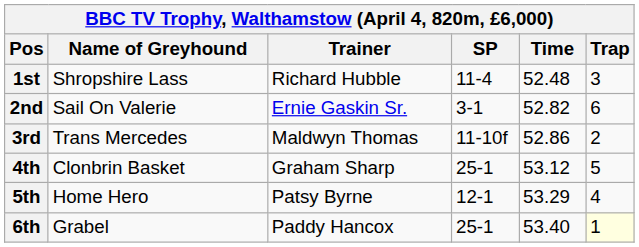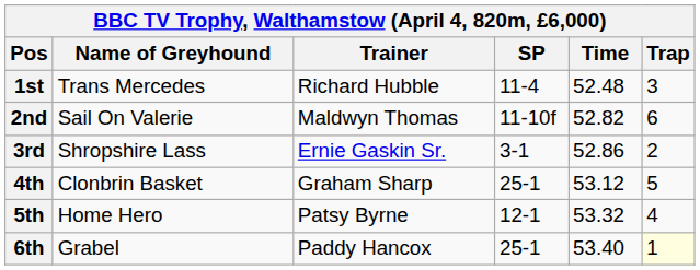1st | Name of Greyhound: Shropshire Lass -> Trans Mercedes
2nd | Trainer: Ernie Gaskin Sr. -> Maldwyn Thomas
2nd | SP: 3-1 -> 11-10f
3rd | Name of Greyhound: Trans Mercedes -> Shropshire Lass
3rd | Trainer: Maldwyn Thomas -> Ernie Gaskin Sr.
3rd | SP: 11-10f -> 3-1
5th | Time: 53.29 -> 53.32
